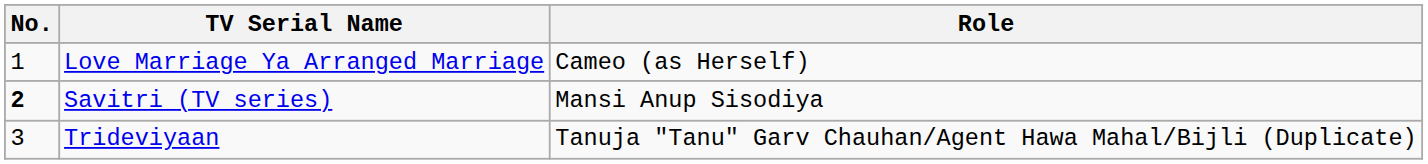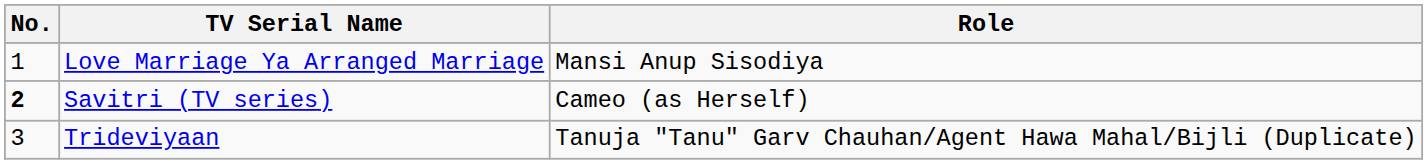Love Marriage Ya Arranged Marriage | Role: Cameo (as Herself) -> Mansi Anup Sisodiya
Savitri (TV series) | Role: Mansi Anup Sisodiya -> Cameo (as Herself)
